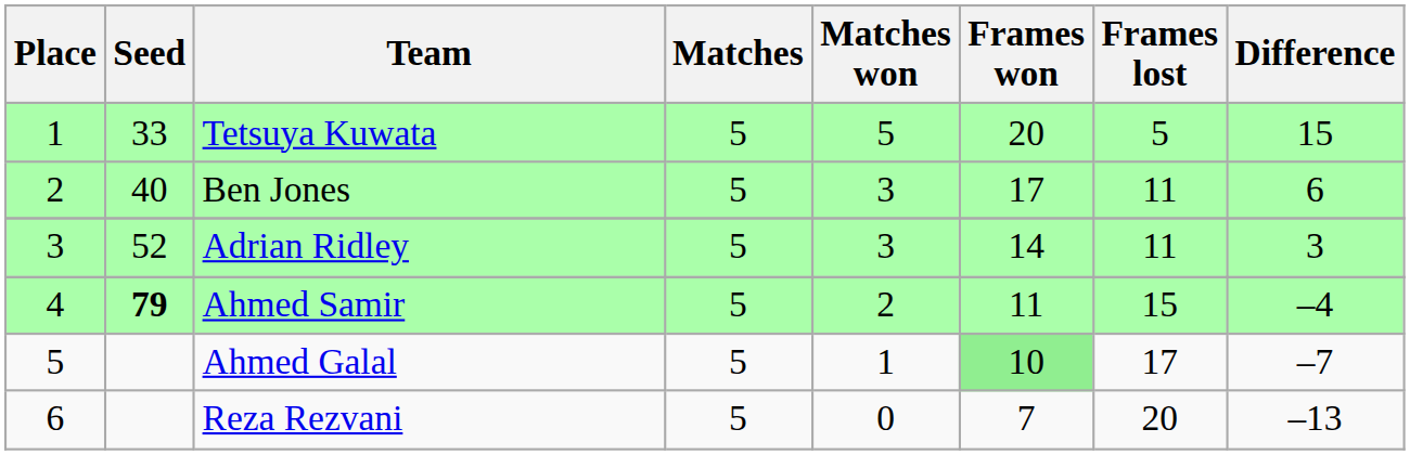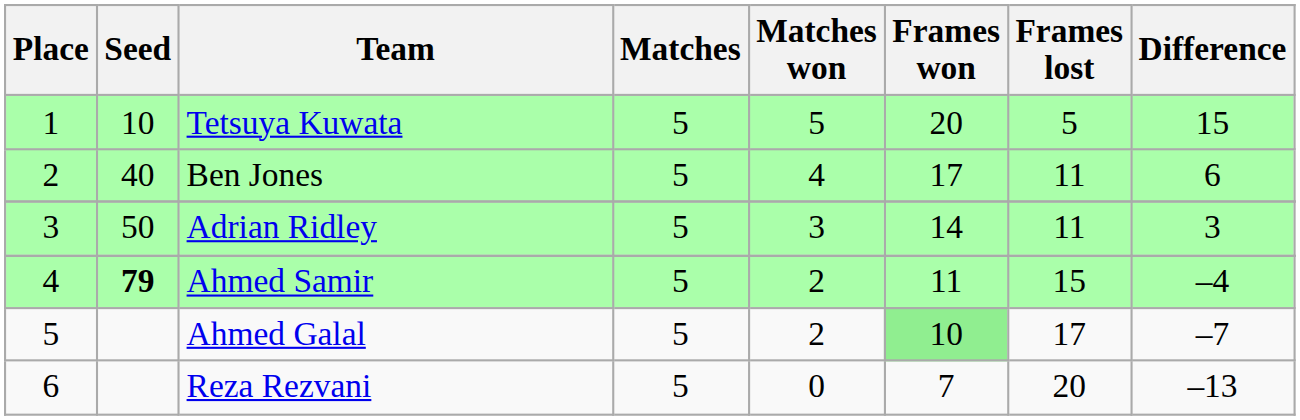Tetsuya Kuwata | Seed: 33 -> 10
Ben Jones | Matches won: 3 -> 4
Adrian Ridley | Seed: 52 -> 50
Ahmed Galal | Matches won: 1 -> 2
